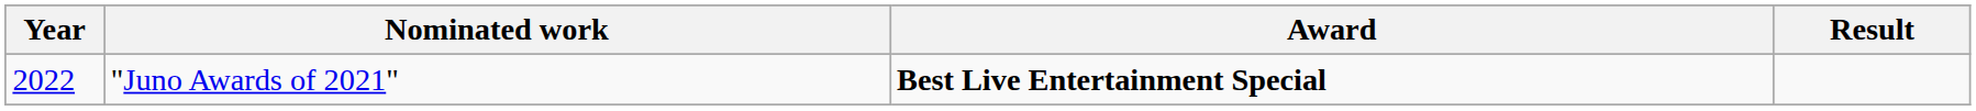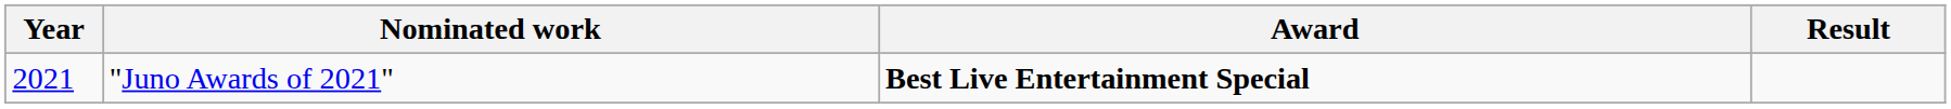"Juno Awards of 2021" | Year: 2022 -> 2021
